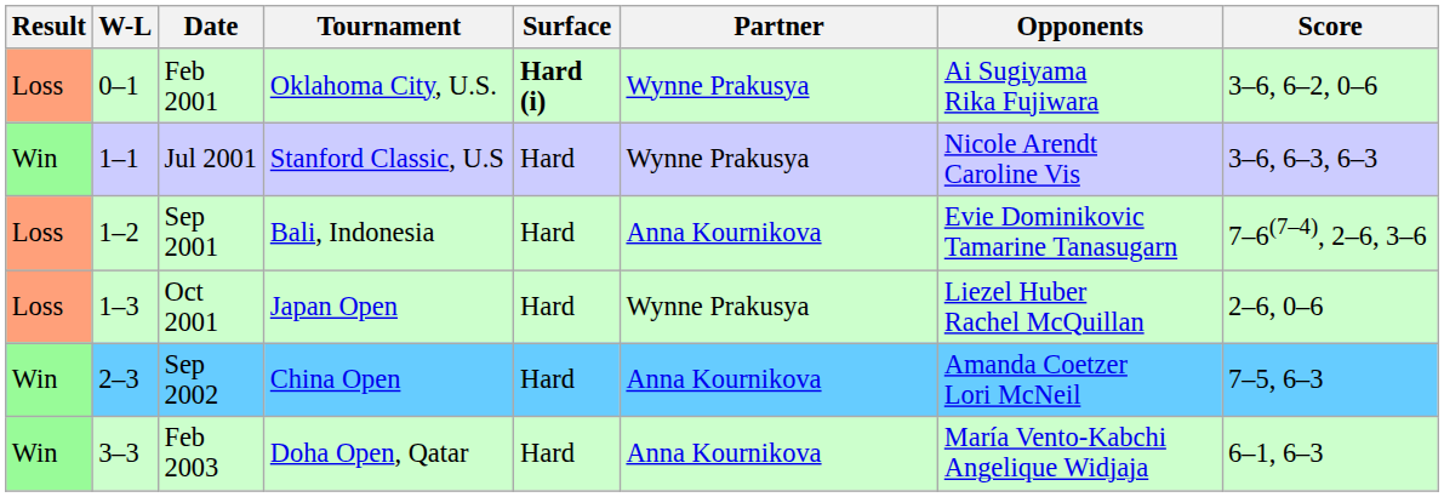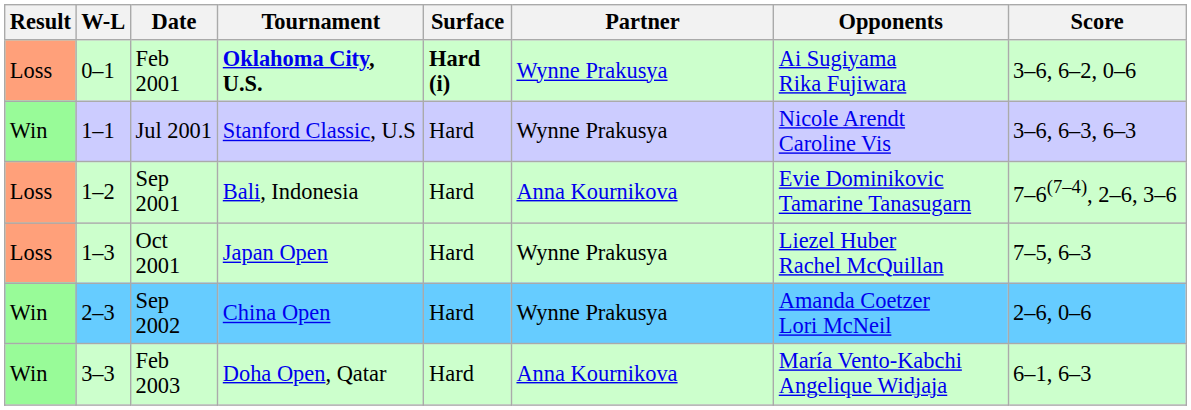Feb 2001 | Tournament: normal -> bold
Oct 2001 | Score: 2–6, 0–6 -> 7–5, 6–3
Sep 2002 | Partner: Anna Kournikova -> Wynne Prakusya
Sep 2002 | Score: 7–5, 6–3 -> 2–6, 0–6
